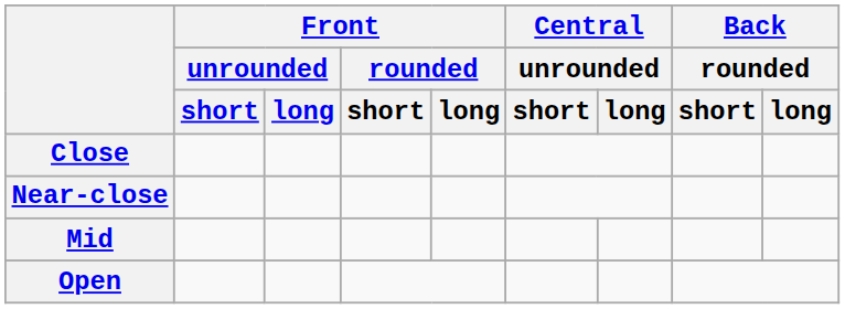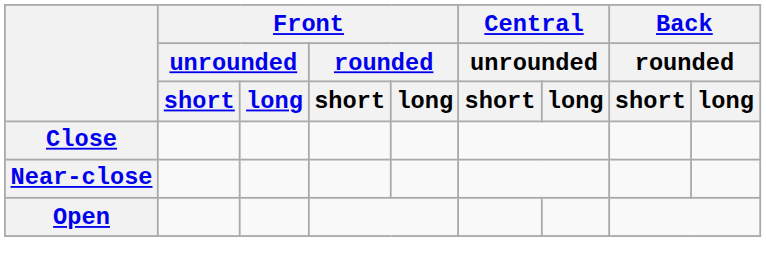- row: Mid
